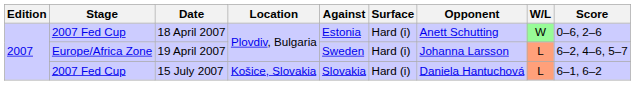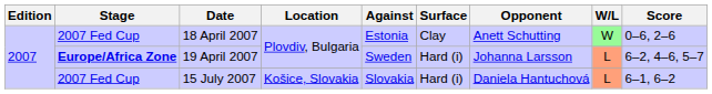18 April 2007 | Surface: Hard (i) -> Clay
19 April 2007 | Stage: normal -> bold
